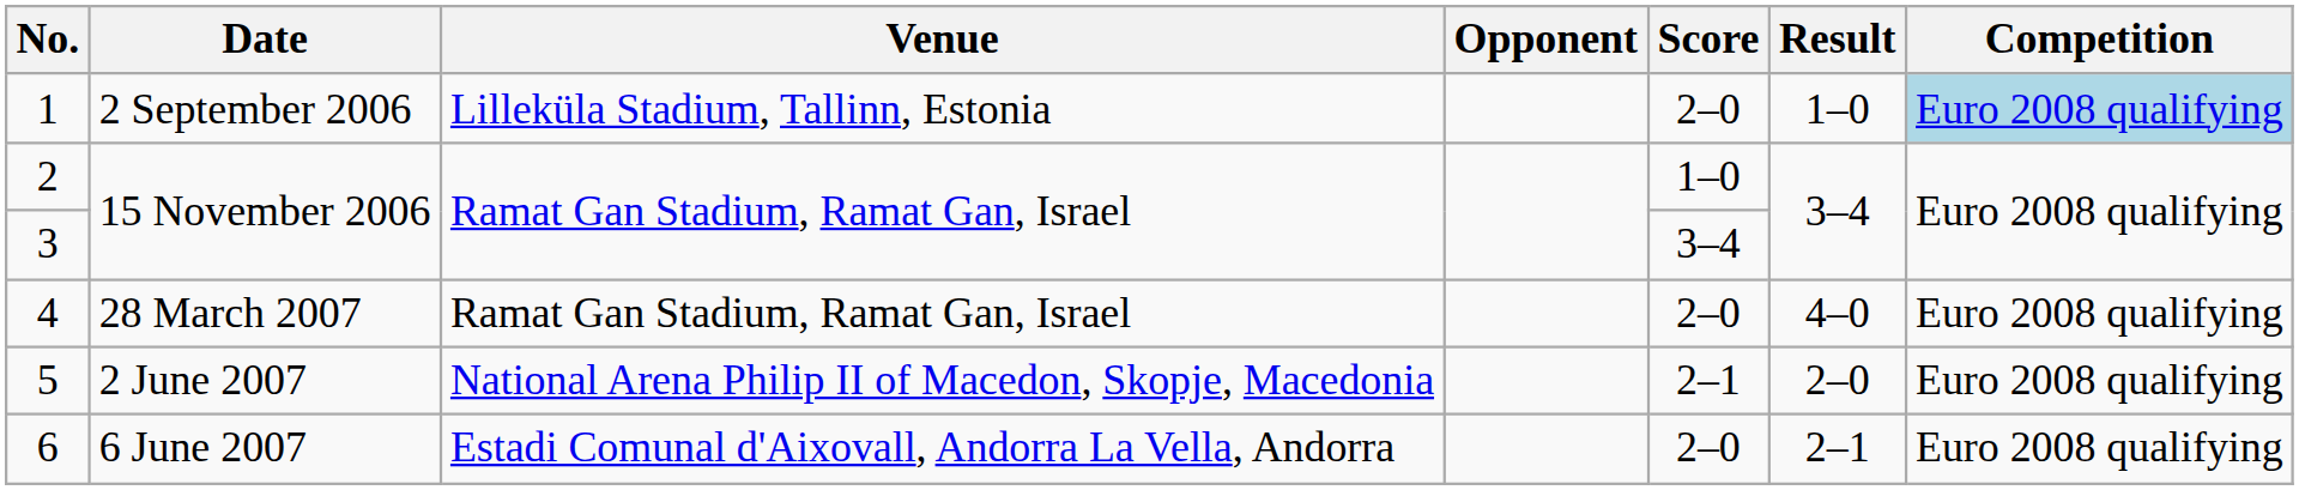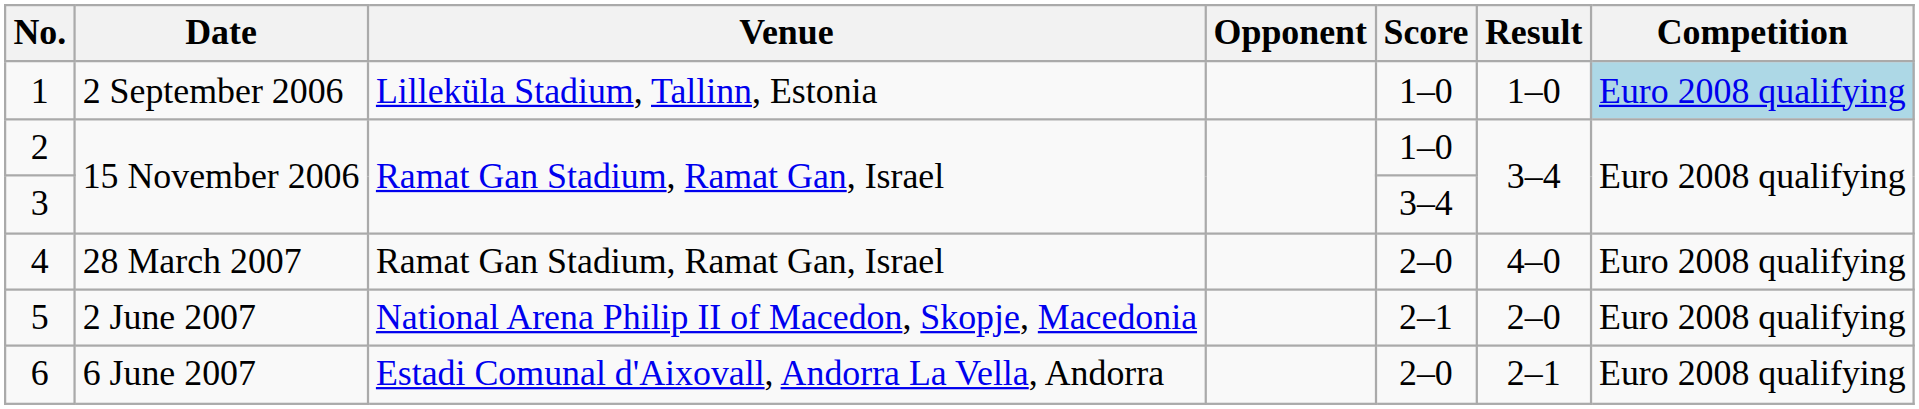1 | Score: 2–0 -> 1–0
